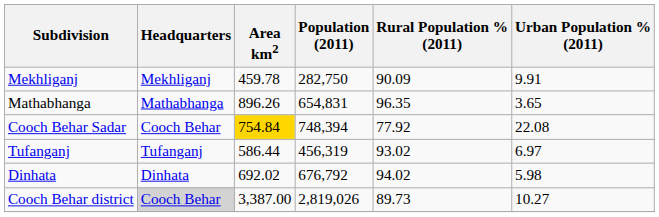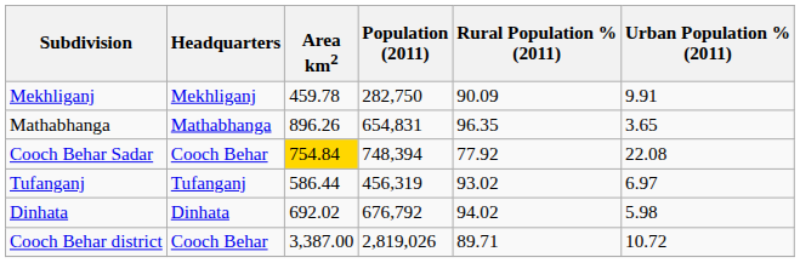Cooch Behar district | Headquarters: lightgrey background -> no background
Cooch Behar district | Rural Population % (2011): 89.73 -> 89.71
Cooch Behar district | Urban Population % (2011): 10.27 -> 10.72
